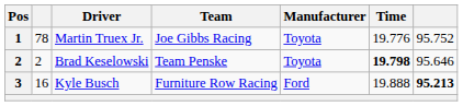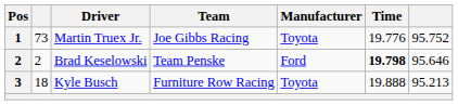Martin Truex Jr. | column 2: 78 -> 73
Brad Keselowski | Manufacturer: Toyota -> Ford
Kyle Busch | column 2: 16 -> 18
Kyle Busch | Manufacturer: Ford -> Toyota
Kyle Busch | column 7: bold -> normal
